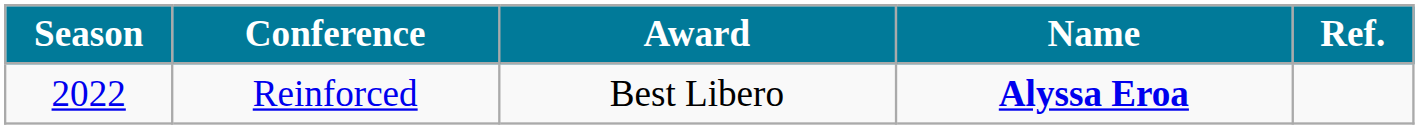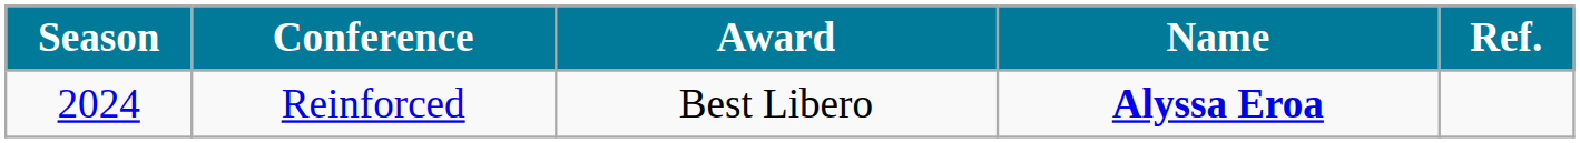Reinforced | Season: 2022 -> 2024
